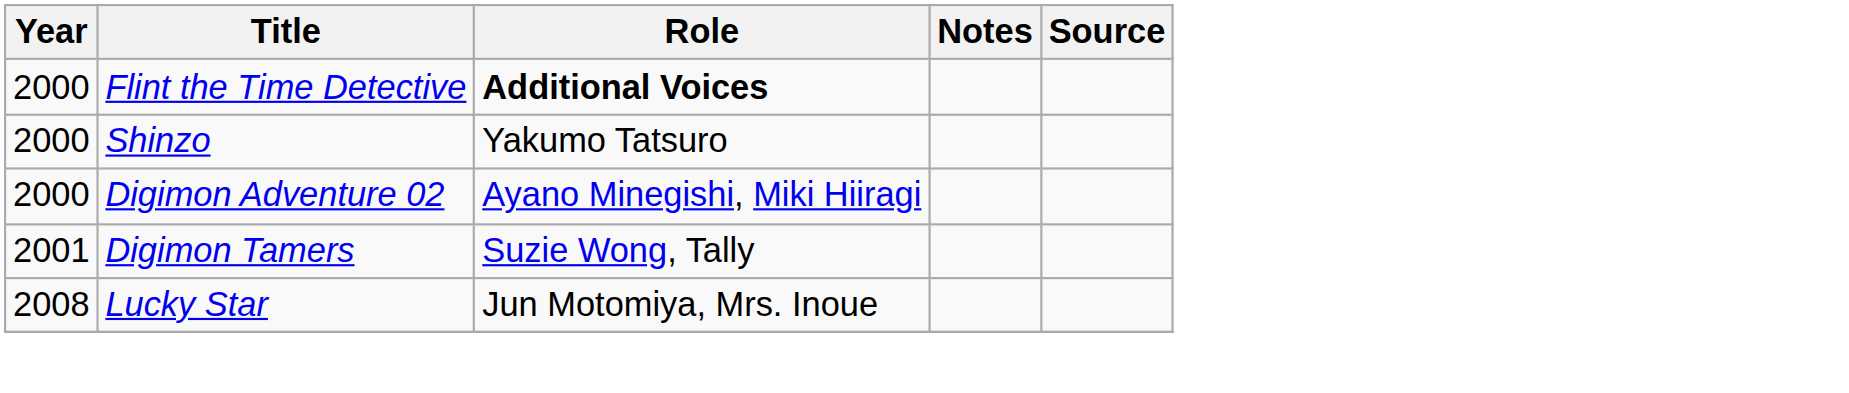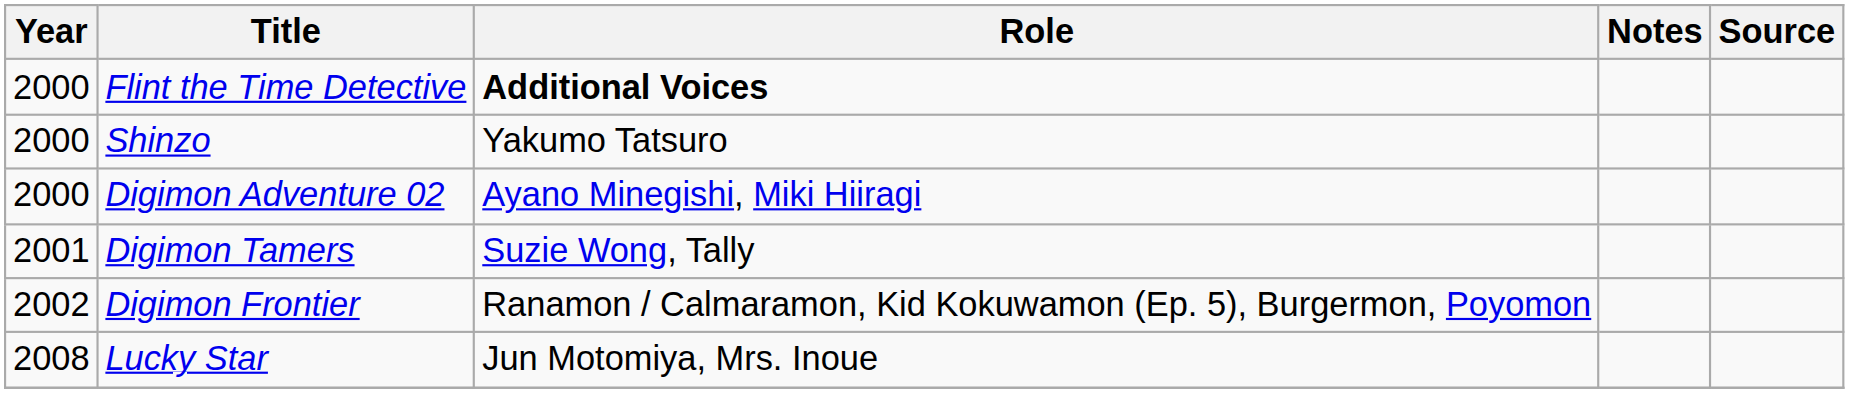+ row: 2002 | Digimon Frontier | Ranamon / Calmaramon, Kid Kokuwamon (Ep. 5), Burgermon, Poyomon
